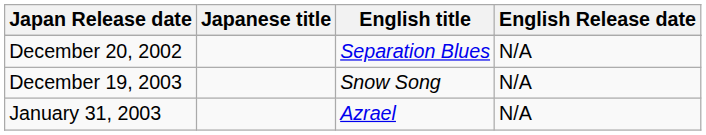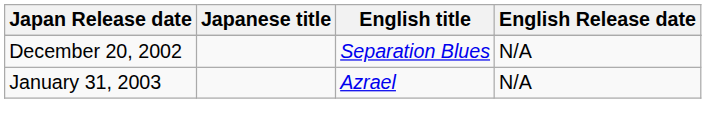- row: December 19, 2003 | Snow Song | N/A
